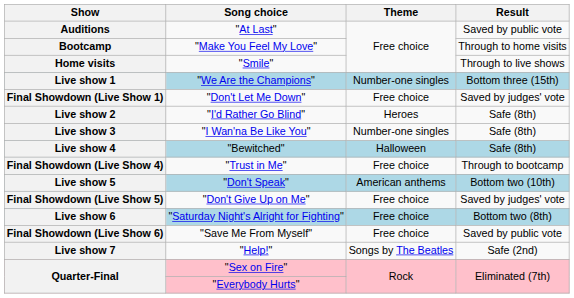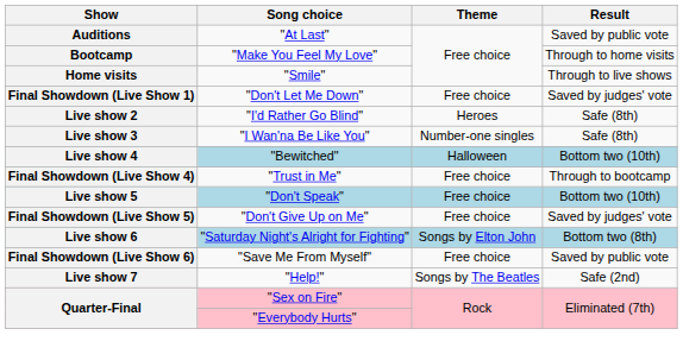- row: Live show 1 | "We Are the Champions" | Number-one singles | Bottom three (15th)
Live show 4 | Result: Safe (8th) -> Bottom two (10th)
Live show 5 | Theme: American anthems -> Free choice
Live show 6 | Theme: Free choice -> Songs by Elton John
